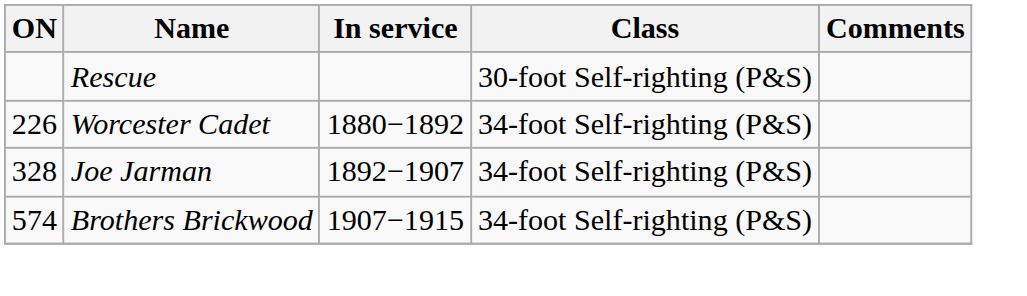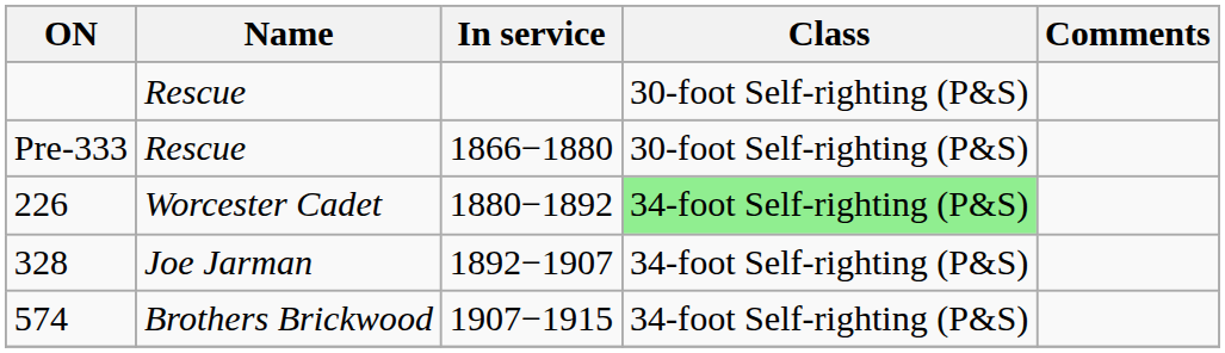+ row: Pre-333 | Rescue | 1866−1880 | 30-foot Self-righting (P&S)
226 | Class: no background -> lightgreen background
